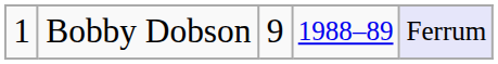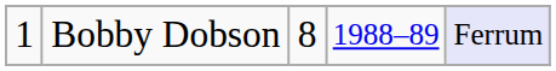Bobby Dobson | column 3: 9 -> 8
